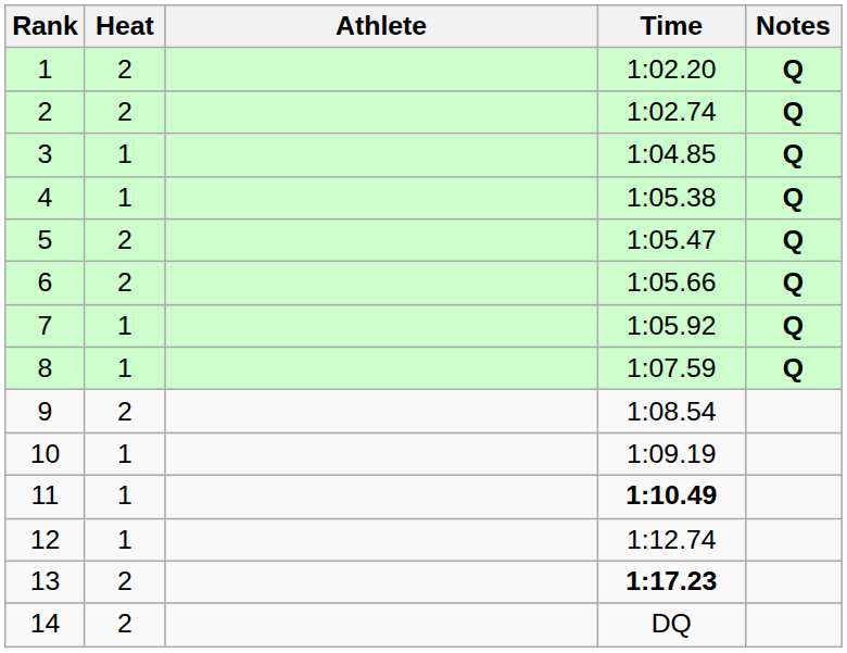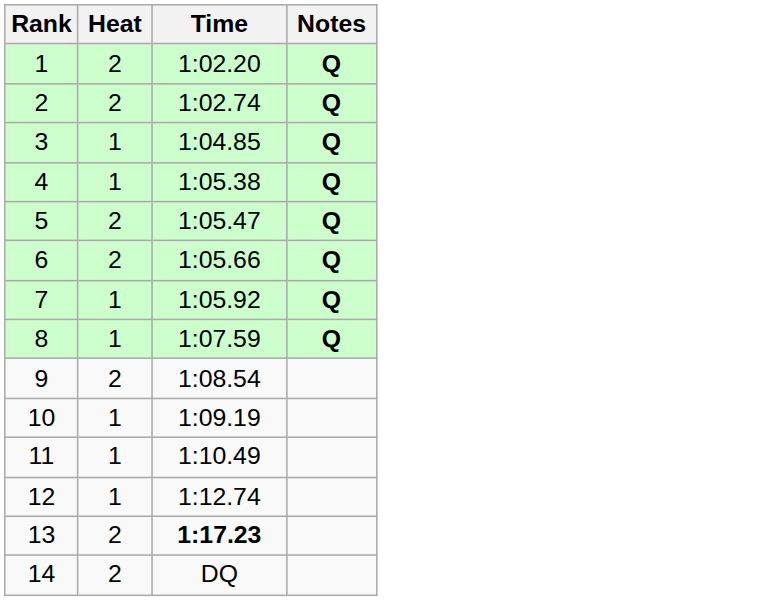- column: Athlete
11 | Time: bold -> normal
